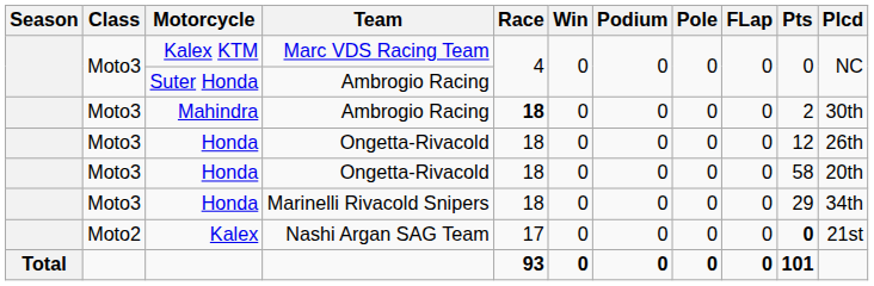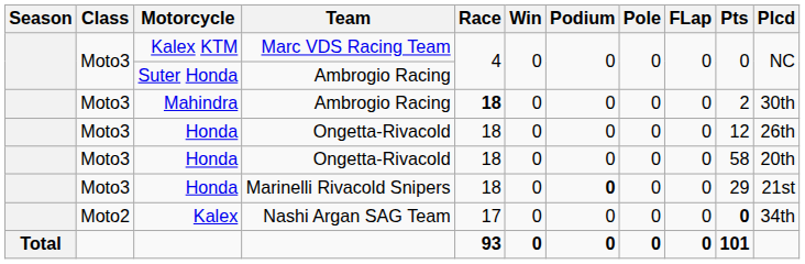Honda / Marinelli Rivacold Snipers | Podium: normal -> bold
Honda / Marinelli Rivacold Snipers | Plcd: 34th -> 21st
Kalex | Plcd: 21st -> 34th
